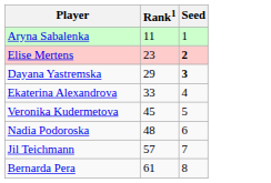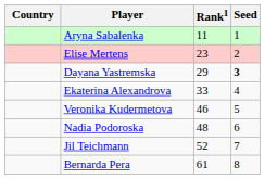+ column: Country
Elise Mertens | Seed: bold -> normal
Veronika Kudermetova | Rank1: 45 -> 46
Jil Teichmann | Rank1: 57 -> 52
